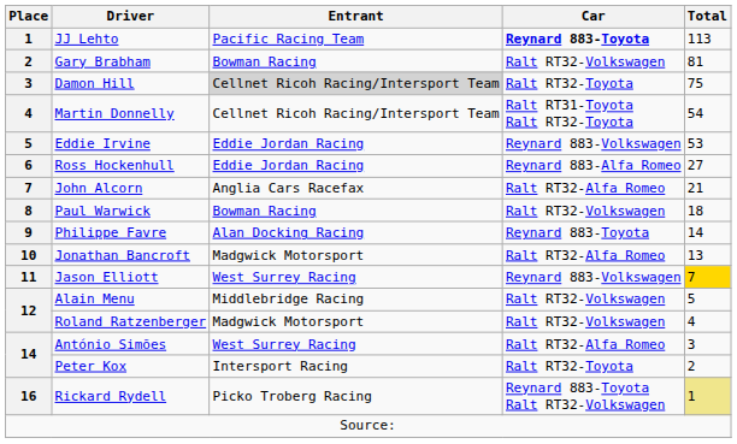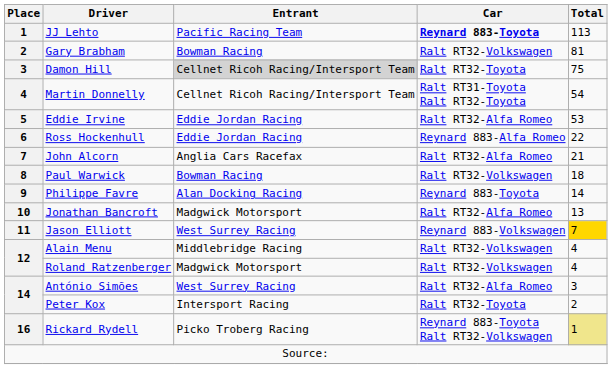Eddie Irvine | Car: Reynard 883-Volkswagen -> Ralt RT32-Alfa Romeo
Ross Hockenhull | Total: 27 -> 22
Alain Menu | Total: 5 -> 4
